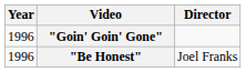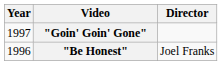"Goin' Goin' Gone" | Year: 1996 -> 1997
